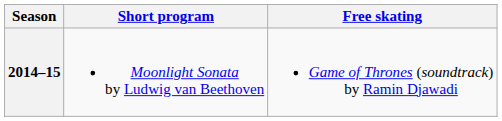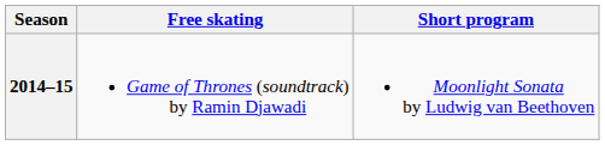columns swapped: Short program <-> Free skating
